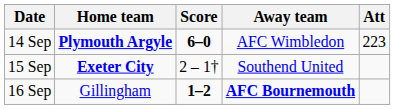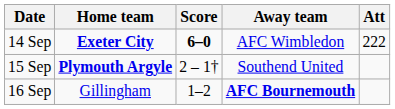14 Sep | Home team: Plymouth Argyle -> Exeter City
14 Sep | Att: 223 -> 222
15 Sep | Home team: Exeter City -> Plymouth Argyle
16 Sep | Score: bold -> normal
